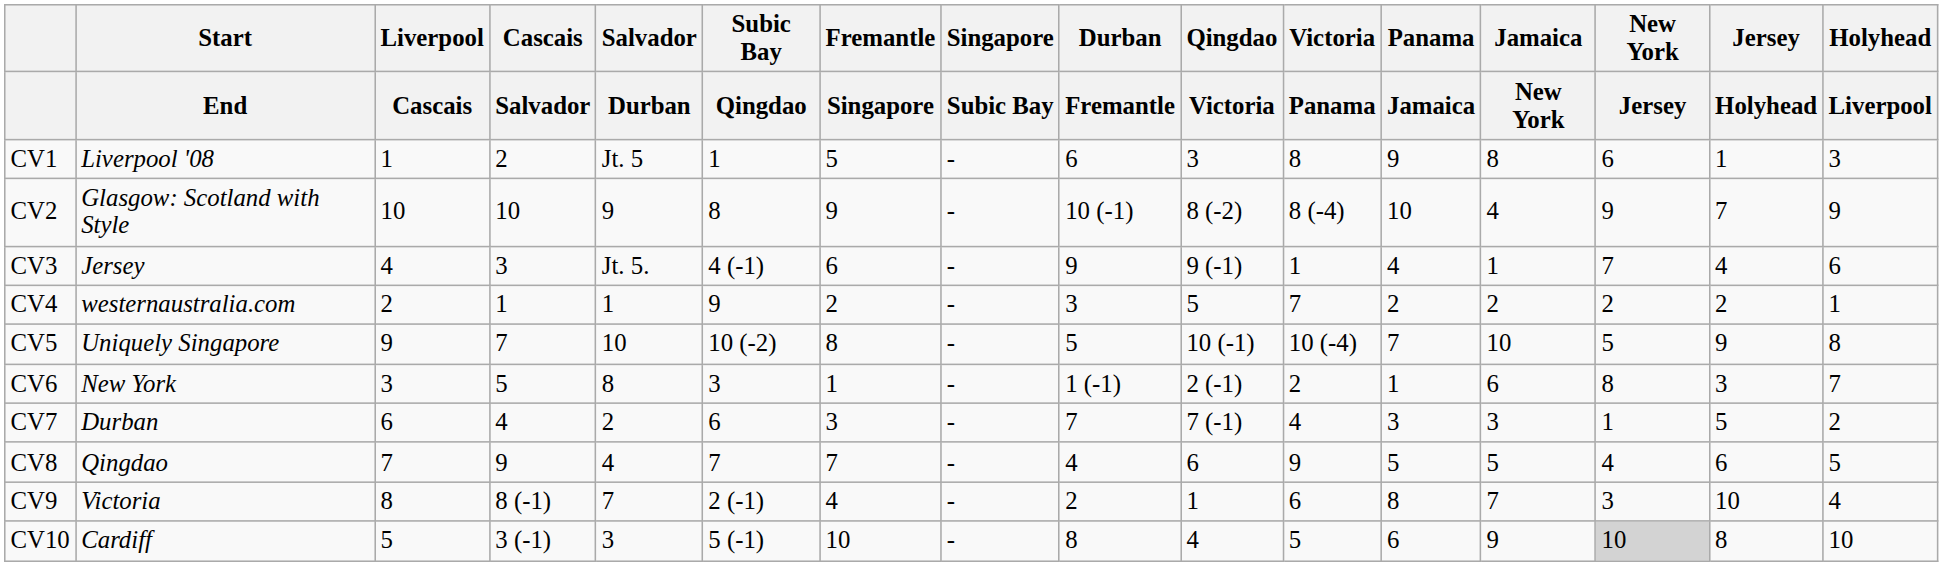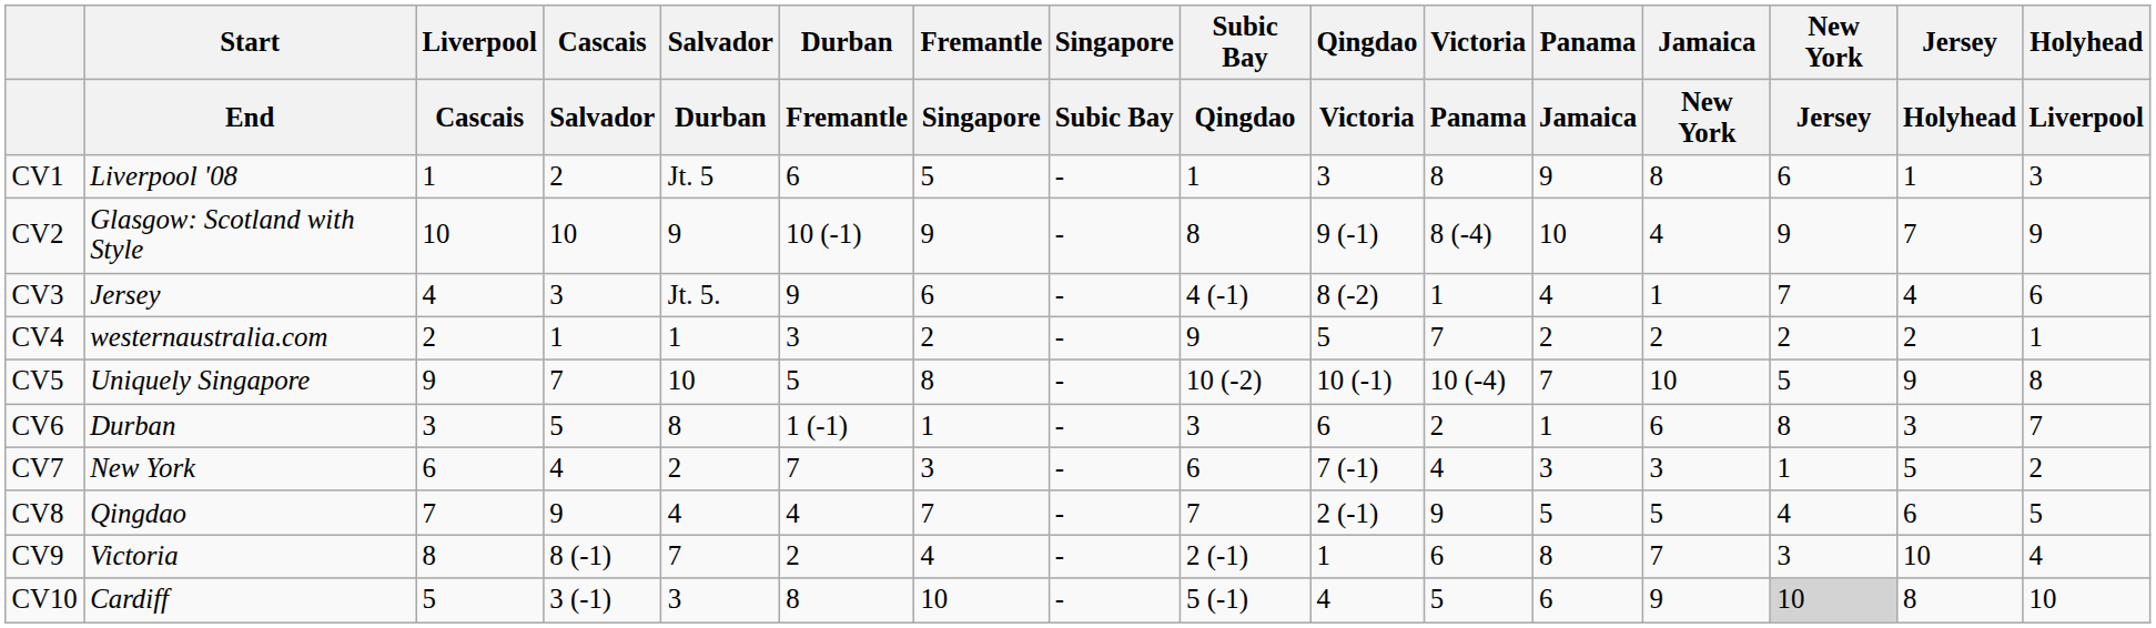columns swapped: Durban / Fremantle <-> Subic Bay / Qingdao
CV2 | Qingdao / Victoria: 8 (-2) -> 9 (-1)
CV3 | Qingdao / Victoria: 9 (-1) -> 8 (-2)
CV6 | Start / End: New York -> Durban
CV6 | Qingdao / Victoria: 2 (-1) -> 6
CV7 | Start / End: Durban -> New York
CV8 | Qingdao / Victoria: 6 -> 2 (-1)
